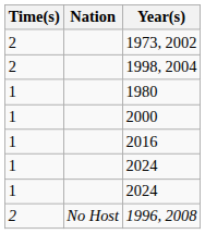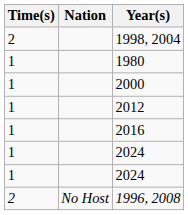- row: 2 | 1973, 2002
+ row: 1 | 2012
